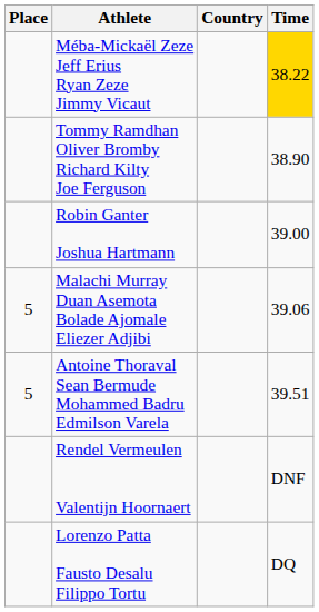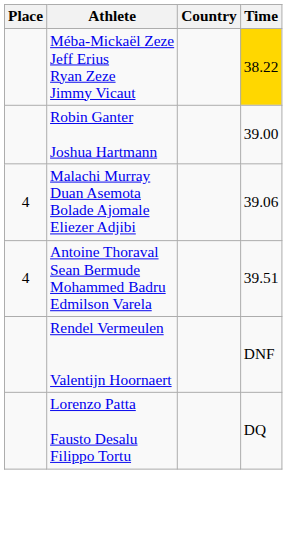- row: Tommy Ramdhan Oliver Bromby Richard Kilty Joe Ferguson | 38.90
Malachi Murray Duan Asemota Bolade Ajomale Eliezer Adjibi | Place: 5 -> 4
Antoine Thoraval Sean Bermude Mohammed Badru Edmilson Varela | Place: 5 -> 4
